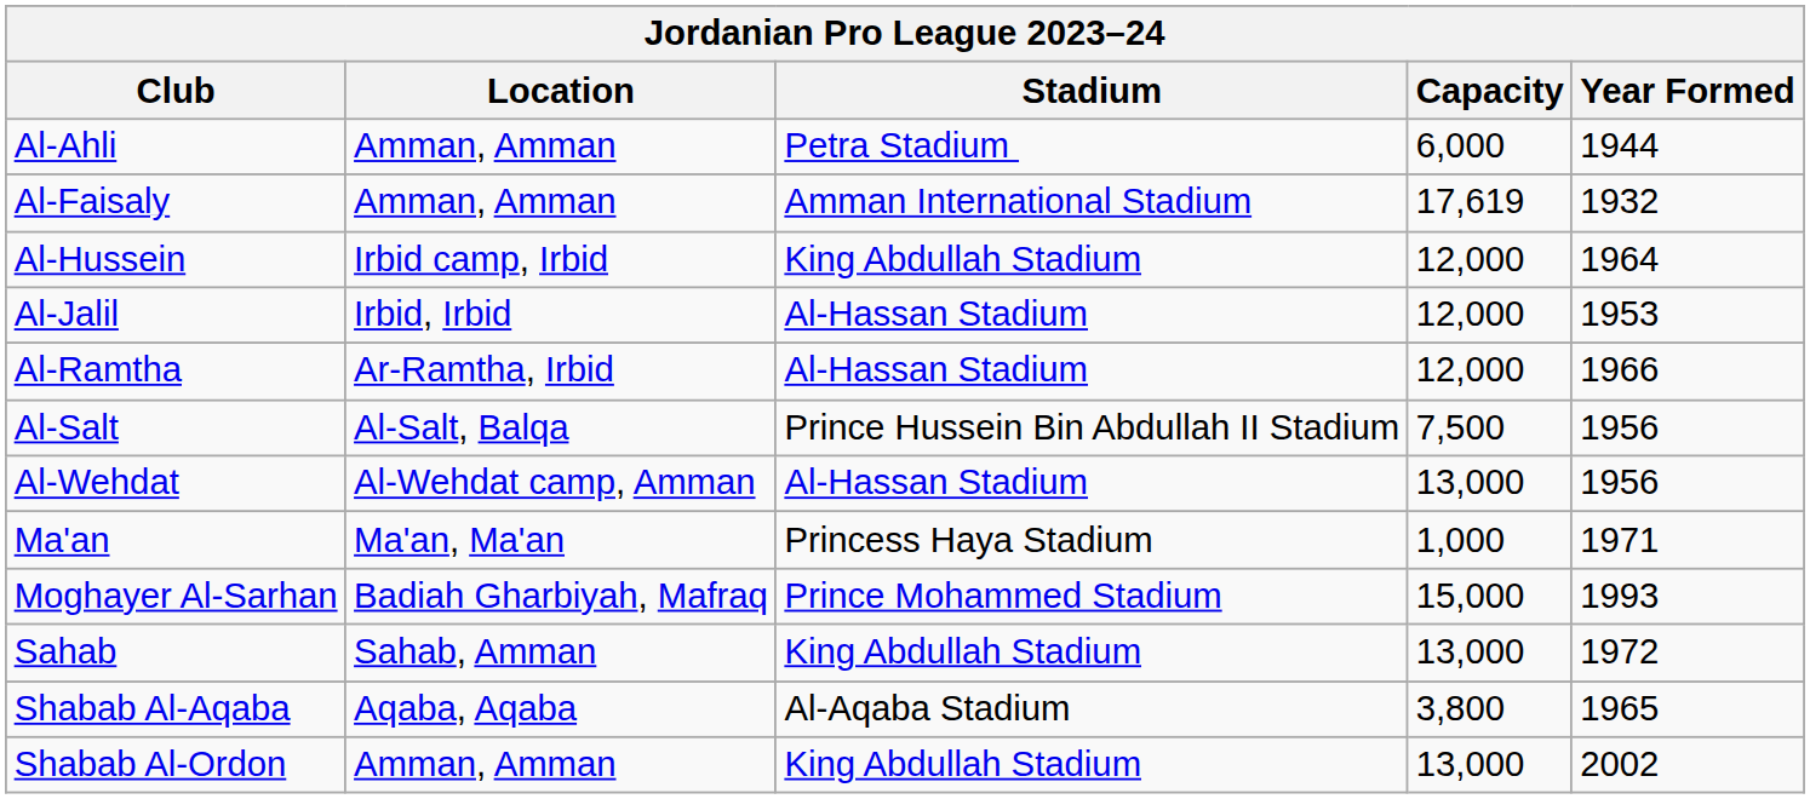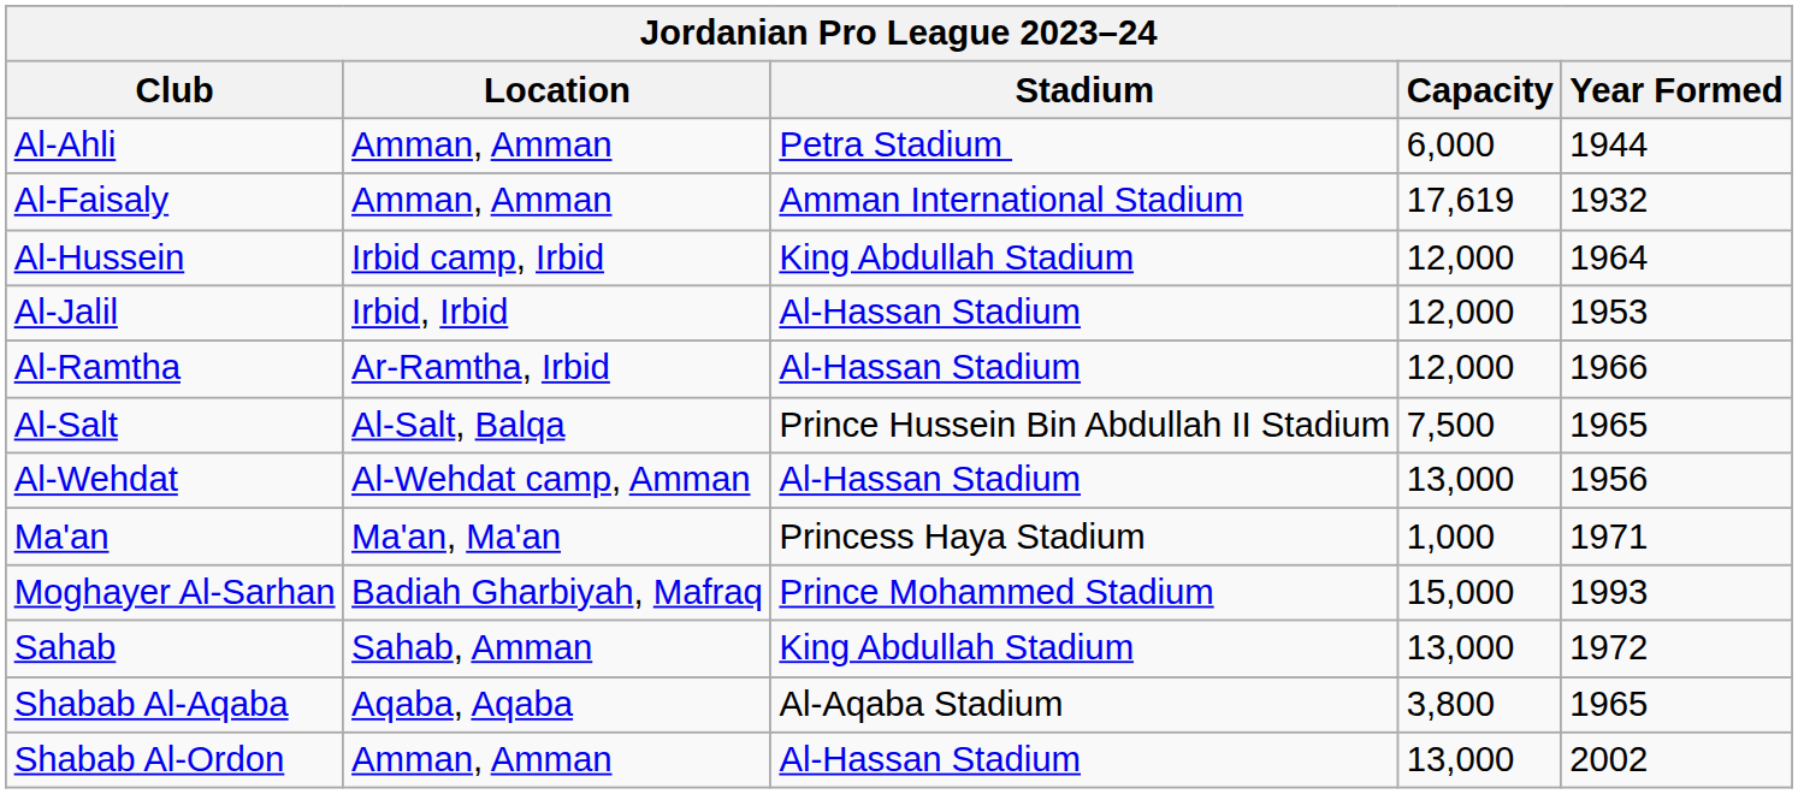Al-Salt | Year Formed: 1956 -> 1965
Shabab Al-Ordon | Stadium: King Abdullah Stadium -> Al-Hassan Stadium
